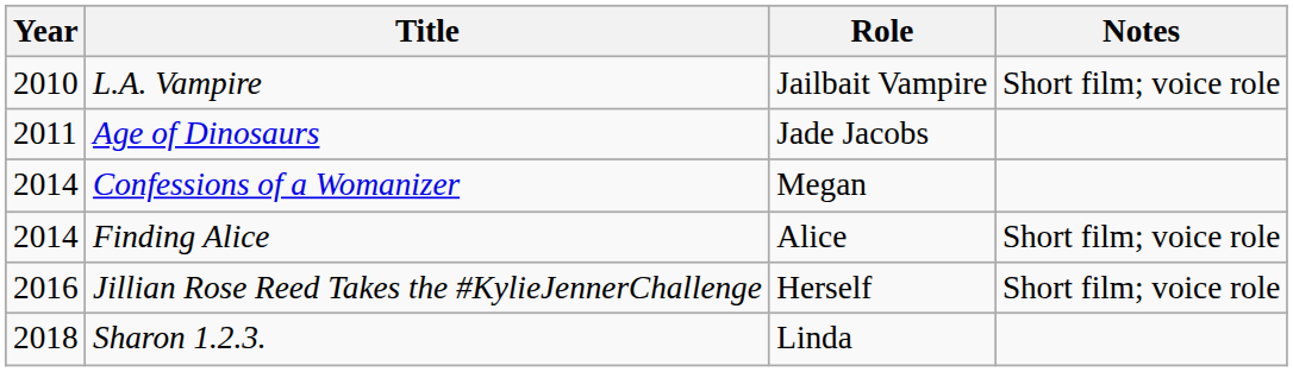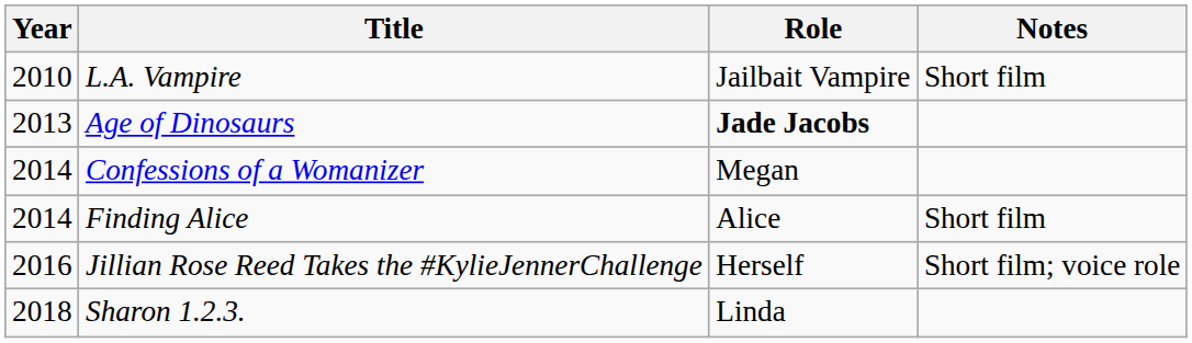L.A. Vampire | Notes: Short film; voice role -> Short film
Age of Dinosaurs | Year: 2011 -> 2013
Age of Dinosaurs | Role: normal -> bold
Finding Alice | Notes: Short film; voice role -> Short film
